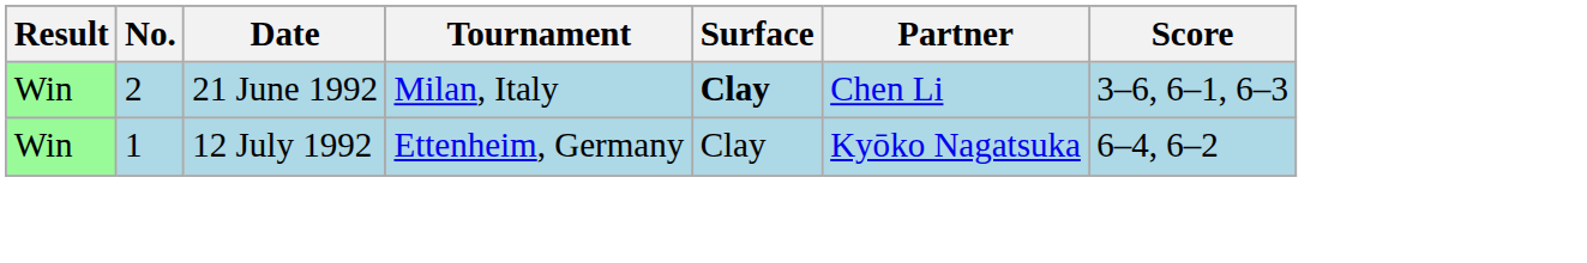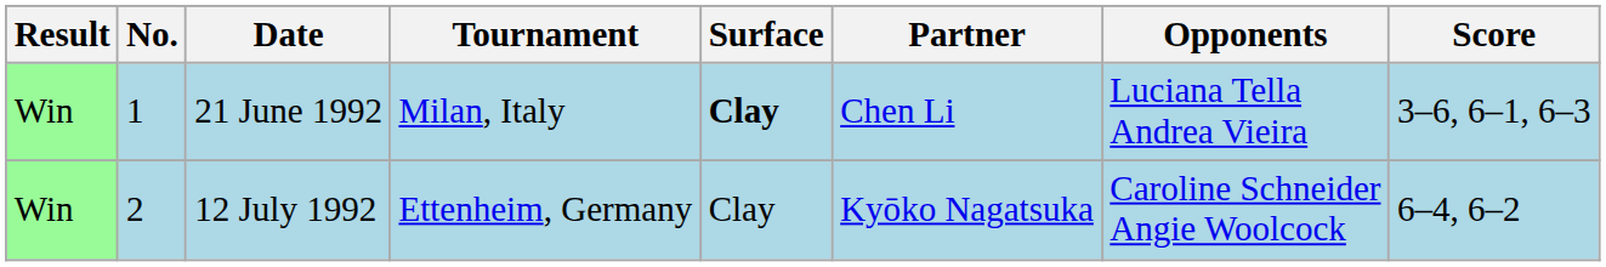+ column: Opponents | Luciana Tella Andrea Vieira | Caroline Schneider Angie Woolcock
21 June 1992 | No.: 2 -> 1
12 July 1992 | No.: 1 -> 2
